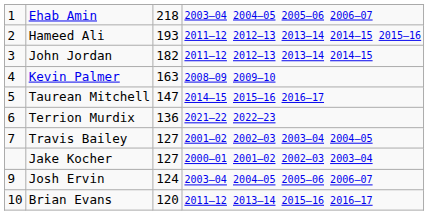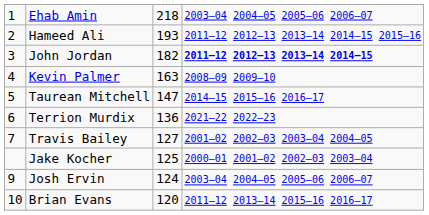John Jordan | column 4: normal -> bold
Jake Kocher | column 3: 127 -> 125
